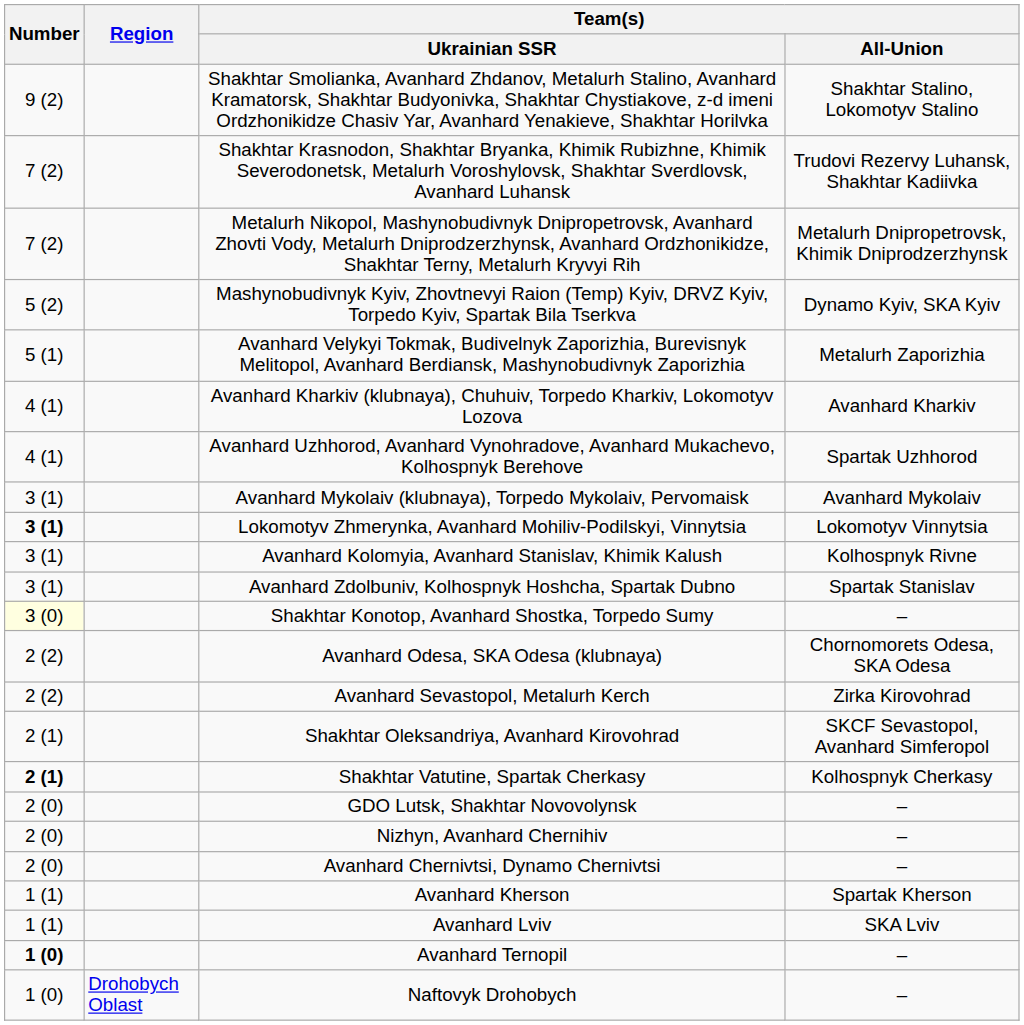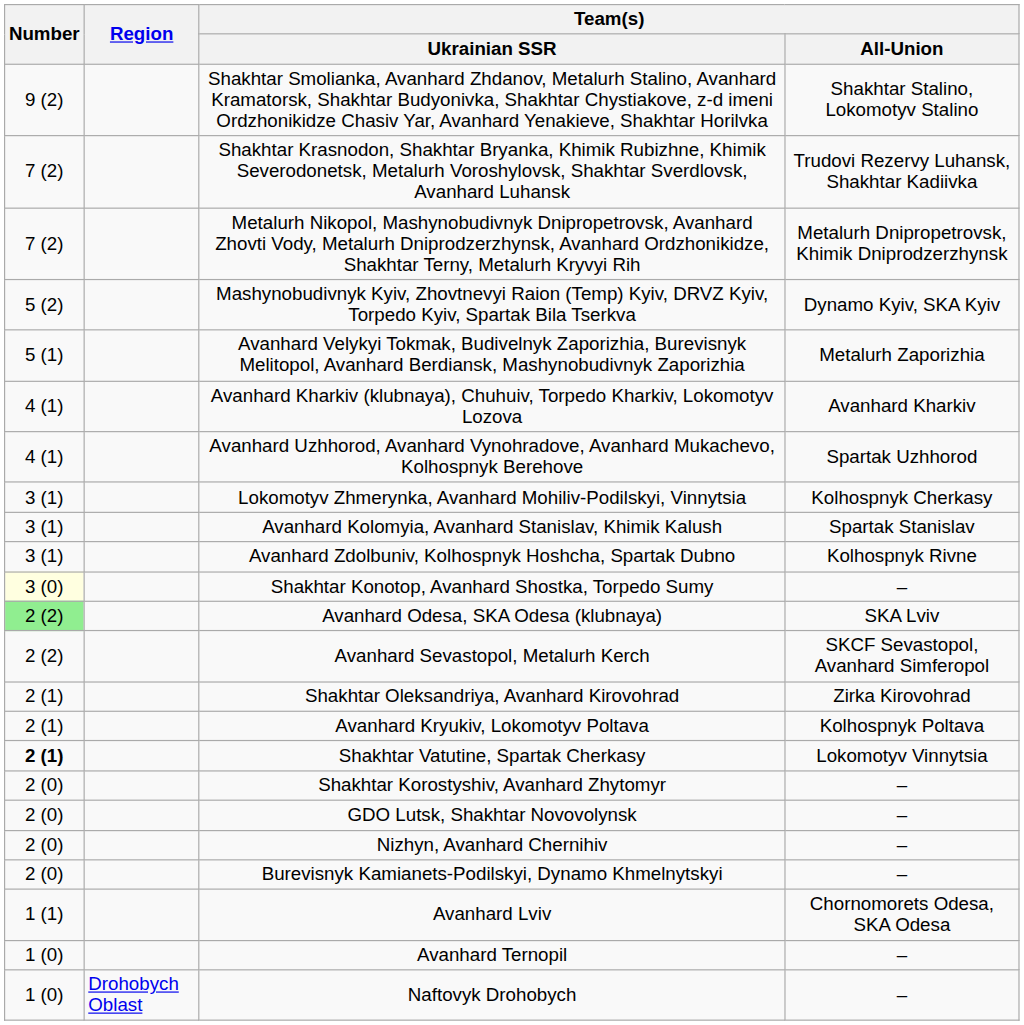- row: 3 (1) | Avanhard Mykolaiv (klubnaya), Torpedo Mykolaiv, Pervomaisk | Avanhard Mykolaiv
Lokomotyv Zhmerynka, Avanhard Mohiliv-Podilskyi, Vinnytsia | Number: bold -> normal
Lokomotyv Zhmerynka, Avanhard Mohiliv-Podilskyi, Vinnytsia | Team(s) / All-Union: Lokomotyv Vinnytsia -> Kolhospnyk Cherkasy
Avanhard Kolomyia, Avanhard Stanislav, Khimik Kalush | Team(s) / All-Union: Kolhospnyk Rivne -> Spartak Stanislav
Avanhard Zdolbuniv, Kolhospnyk Hoshcha, Spartak Dubno | Team(s) / All-Union: Spartak Stanislav -> Kolhospnyk Rivne
Avanhard Odesa, SKA Odesa (klubnaya) | Number: no background -> lightgreen background
Avanhard Odesa, SKA Odesa (klubnaya) | Team(s) / All-Union: Chornomorets Odesa, SKA Odesa -> SKA Lviv
Avanhard Sevastopol, Metalurh Kerch | Team(s) / All-Union: Zirka Kirovohrad -> SKCF Sevastopol, Avanhard Simferopol
Shakhtar Oleksandriya, Avanhard Kirovohrad | Team(s) / All-Union: SKCF Sevastopol, Avanhard Simferopol -> Zirka Kirovohrad
+ row: 2 (1) | Avanhard Kryukiv, Lokomotyv Poltava | Kolhospnyk Poltava
Shakhtar Vatutine, Spartak Cherkasy | Team(s) / All-Union: Kolhospnyk Cherkasy -> Lokomotyv Vinnytsia
+ row: 2 (0) | Shakhtar Korostyshiv, Avanhard Zhytomyr | –
+ row: 2 (0) | Burevisnyk Kamianets-Podilskyi, Dynamo Khmelnytskyi | –
- row: 2 (0) | Avanhard Chernivtsi, Dynamo Chernivtsi | –
- row: 1 (1) | Avanhard Kherson | Spartak Kherson
Avanhard Lviv | Team(s) / All-Union: SKA Lviv -> Chornomorets Odesa, SKA Odesa
Avanhard Ternopil | Number: bold -> normal
